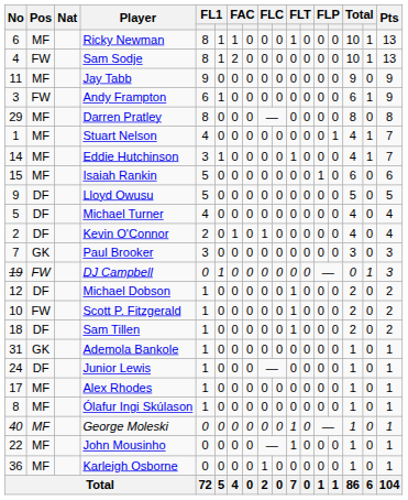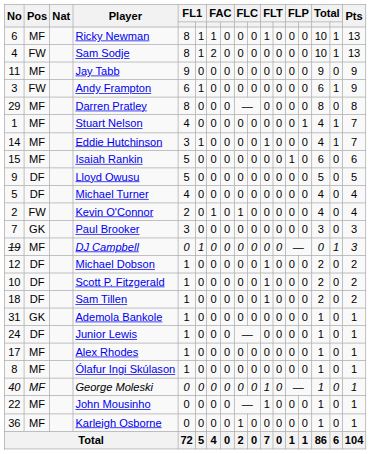Kevin O'Connor | Pos: DF -> FW
DJ Campbell | Pos: FW -> MF
Scott P. Fitzgerald | Pos: FW -> DF
